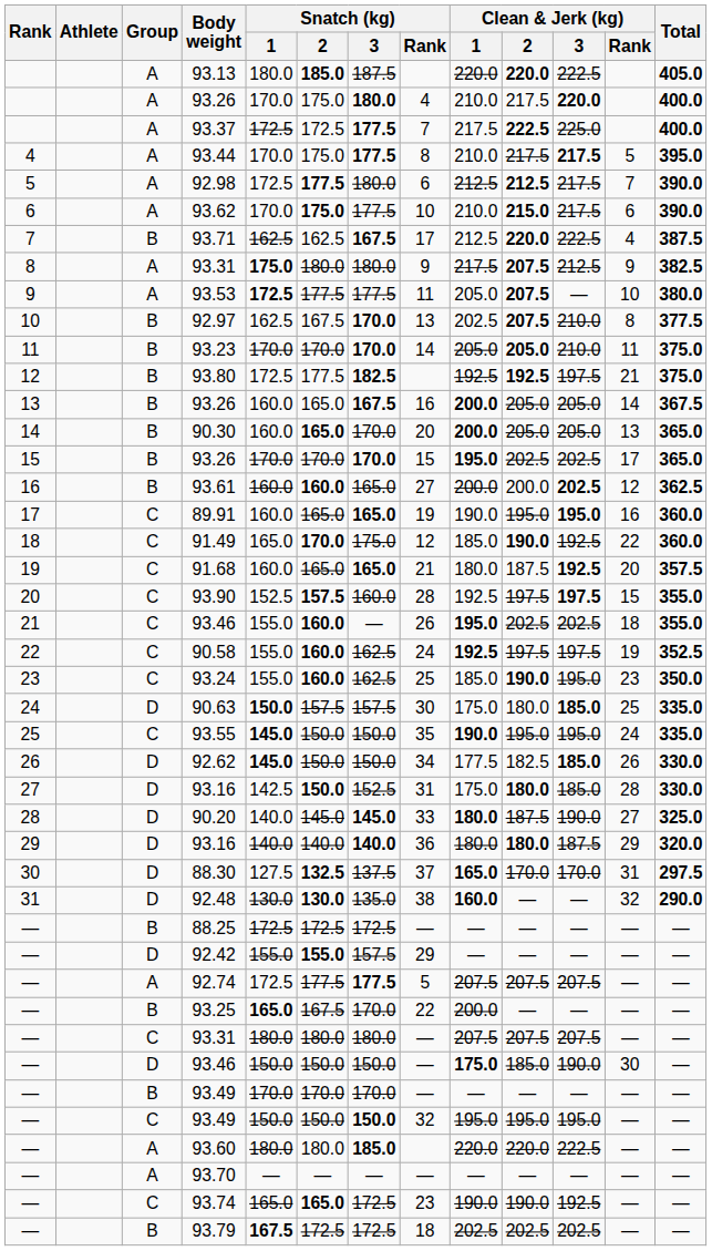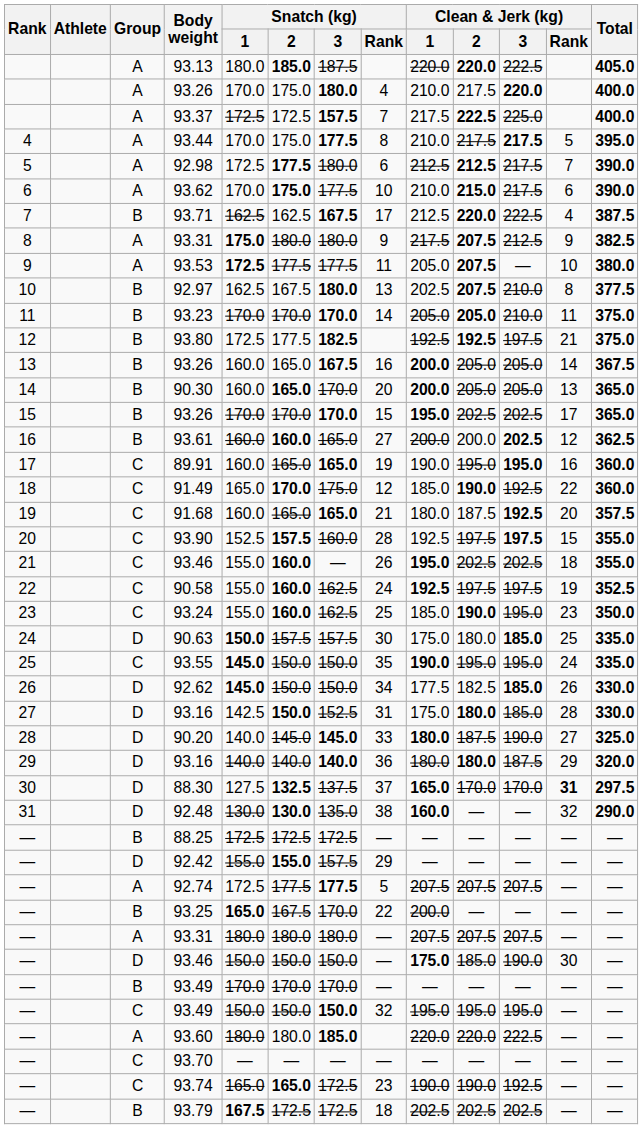93.37 | Snatch (kg) / 3: 177.5 -> 157.5
92.97 | Snatch (kg) / 3: 170.0 -> 180.0
88.30 | Clean & Jerk (kg) / Rank: normal -> bold
— / 93.31 | Group: C -> A
93.70 | Group: A -> C
